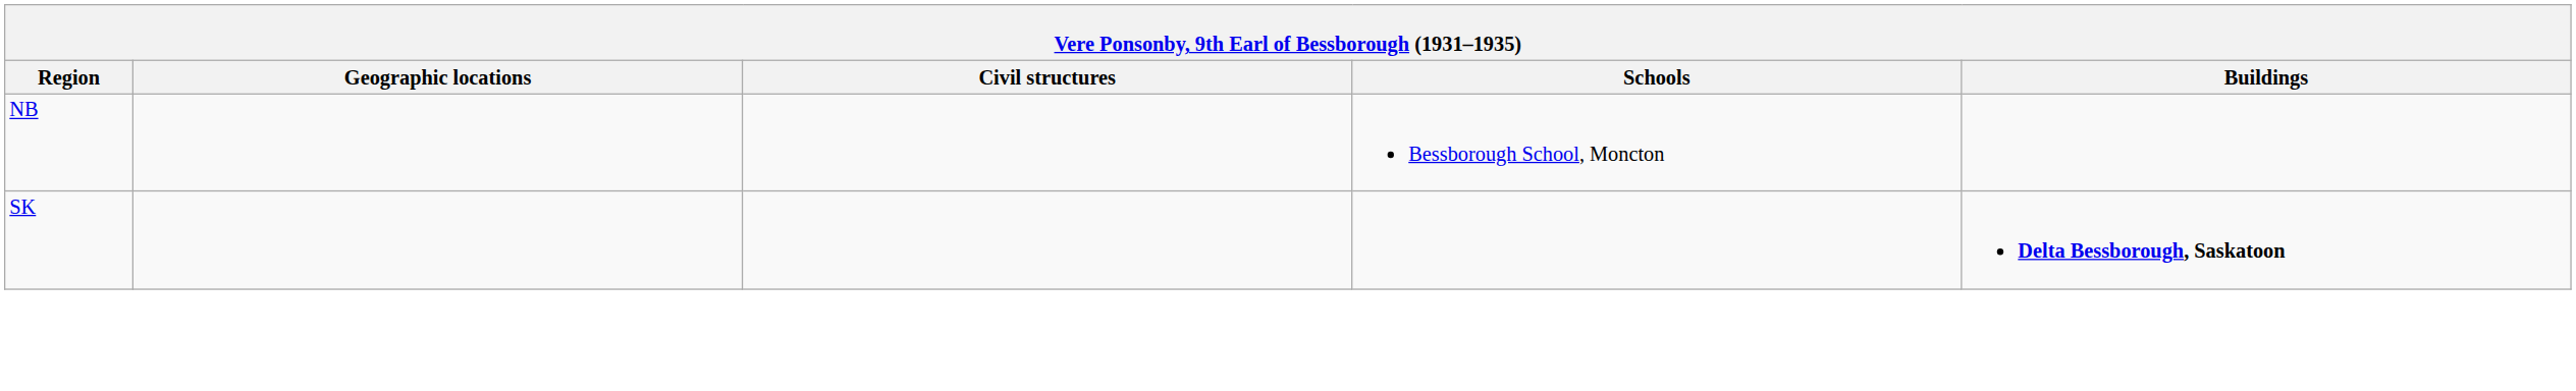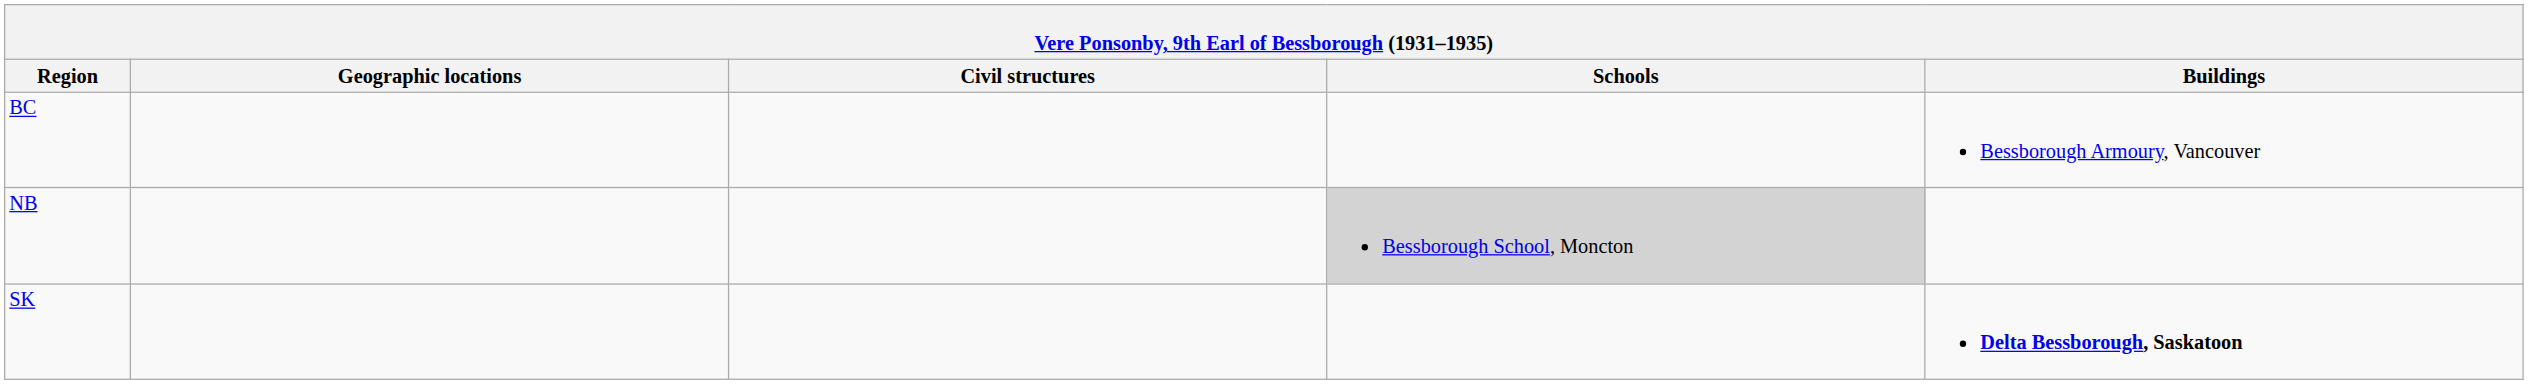+ row: BC | Bessborough Armoury, Vancouver
NB | Schools: no background -> lightgrey background
